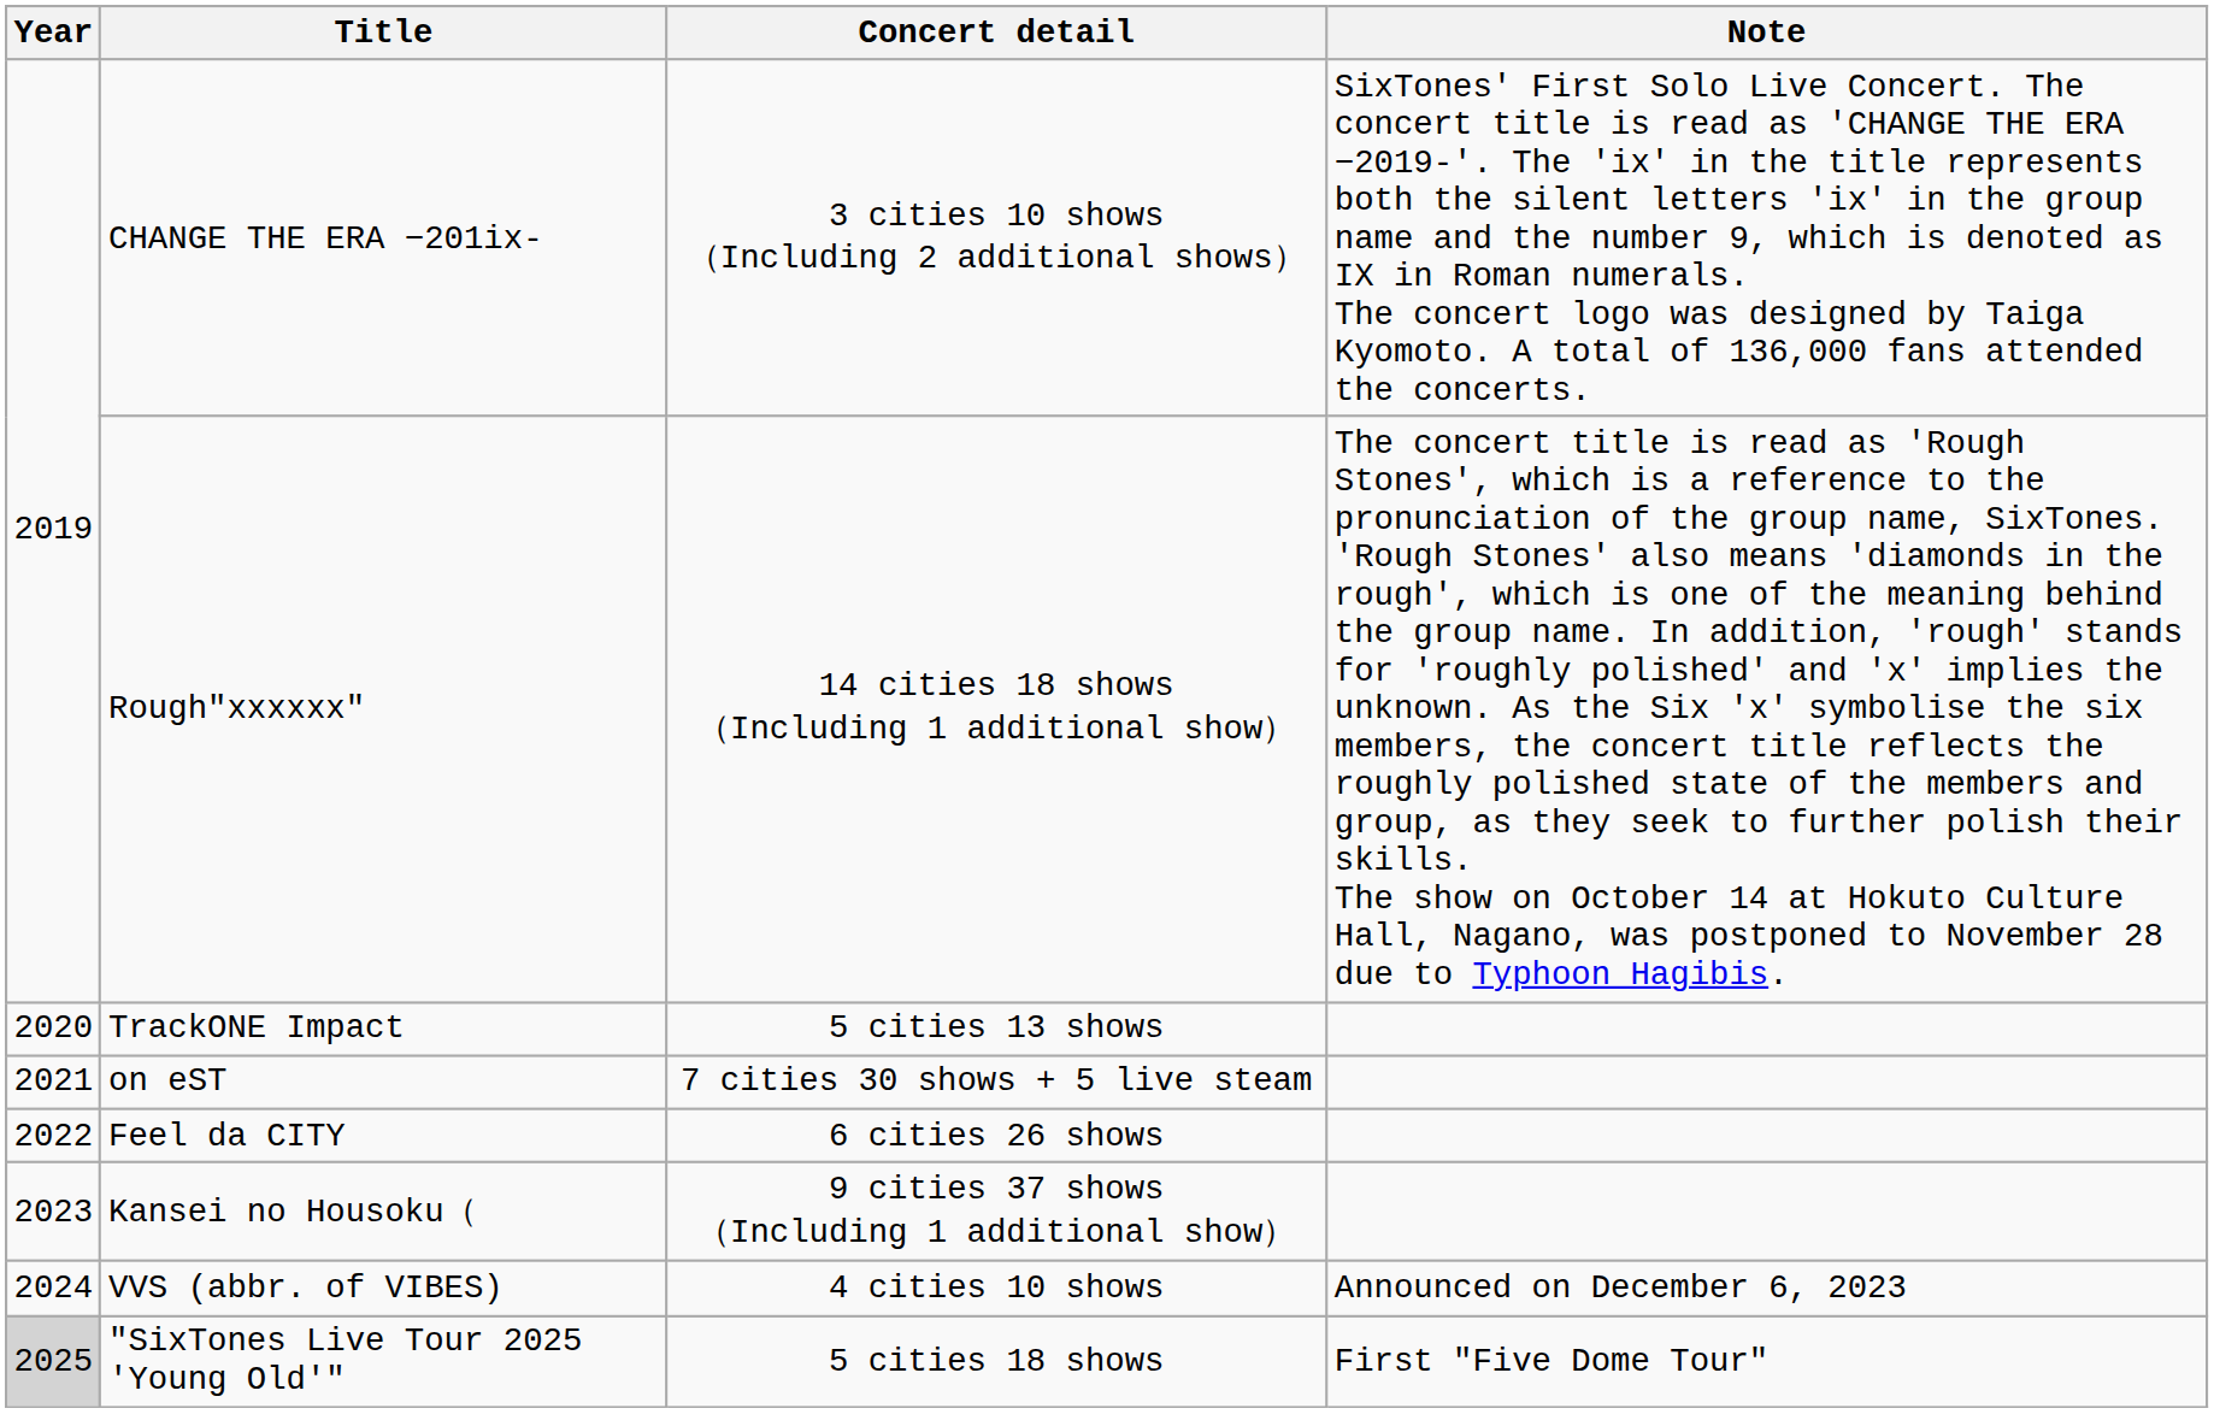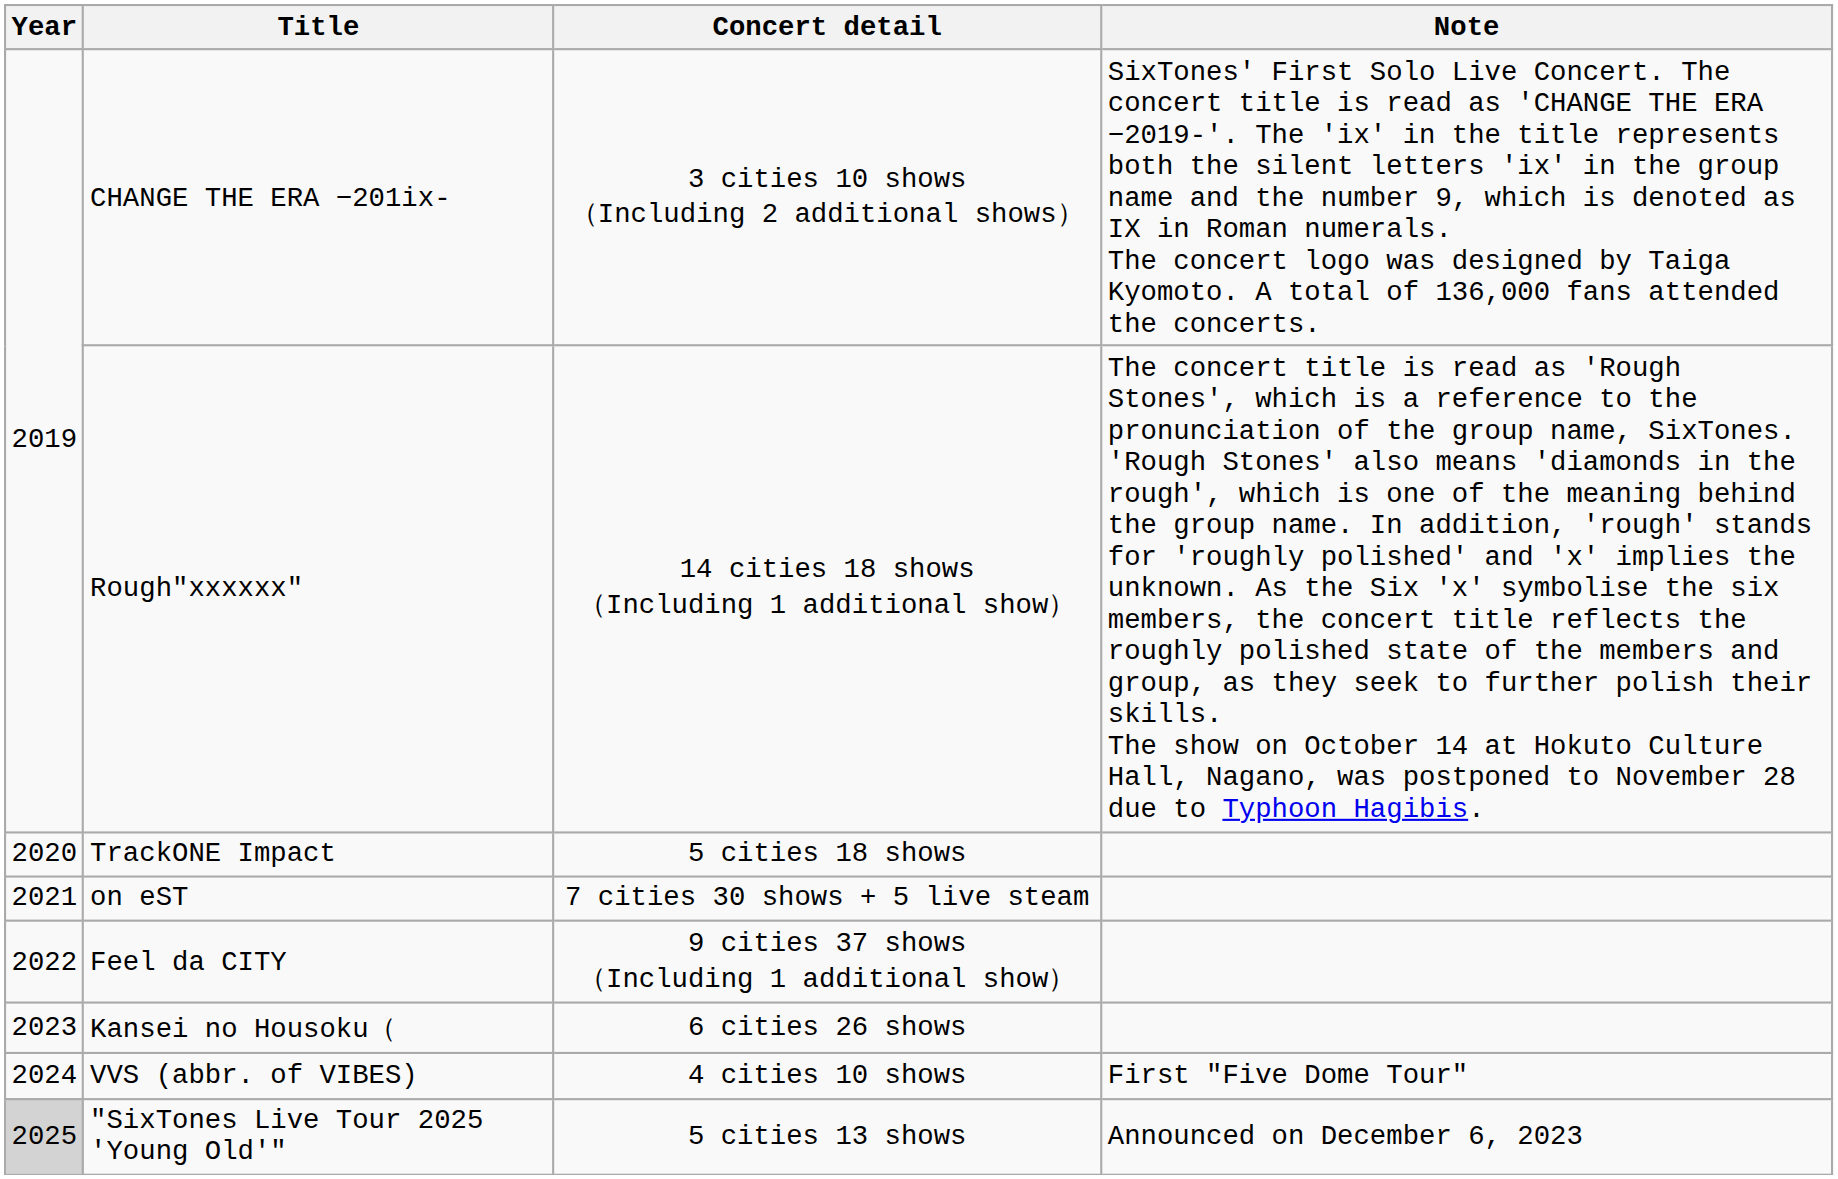TrackONE Impact | Concert detail: 5 cities 13 shows -> 5 cities 18 shows
Feel da CITY | Concert detail: 6 cities 26 shows -> 9 cities 37 shows （Including 1 additional show）
Kansei no Housoku（ | Concert detail: 9 cities 37 shows （Including 1 additional show） -> 6 cities 26 shows
VVS (abbr. of VIBES) | Note: Announced on December 6, 2023 -> First "Five Dome Tour"
"SixTones Live Tour 2025 'Young Old'" | Concert detail: 5 cities 18 shows -> 5 cities 13 shows
"SixTones Live Tour 2025 'Young Old'" | Note: First "Five Dome Tour" -> Announced on December 6, 2023
